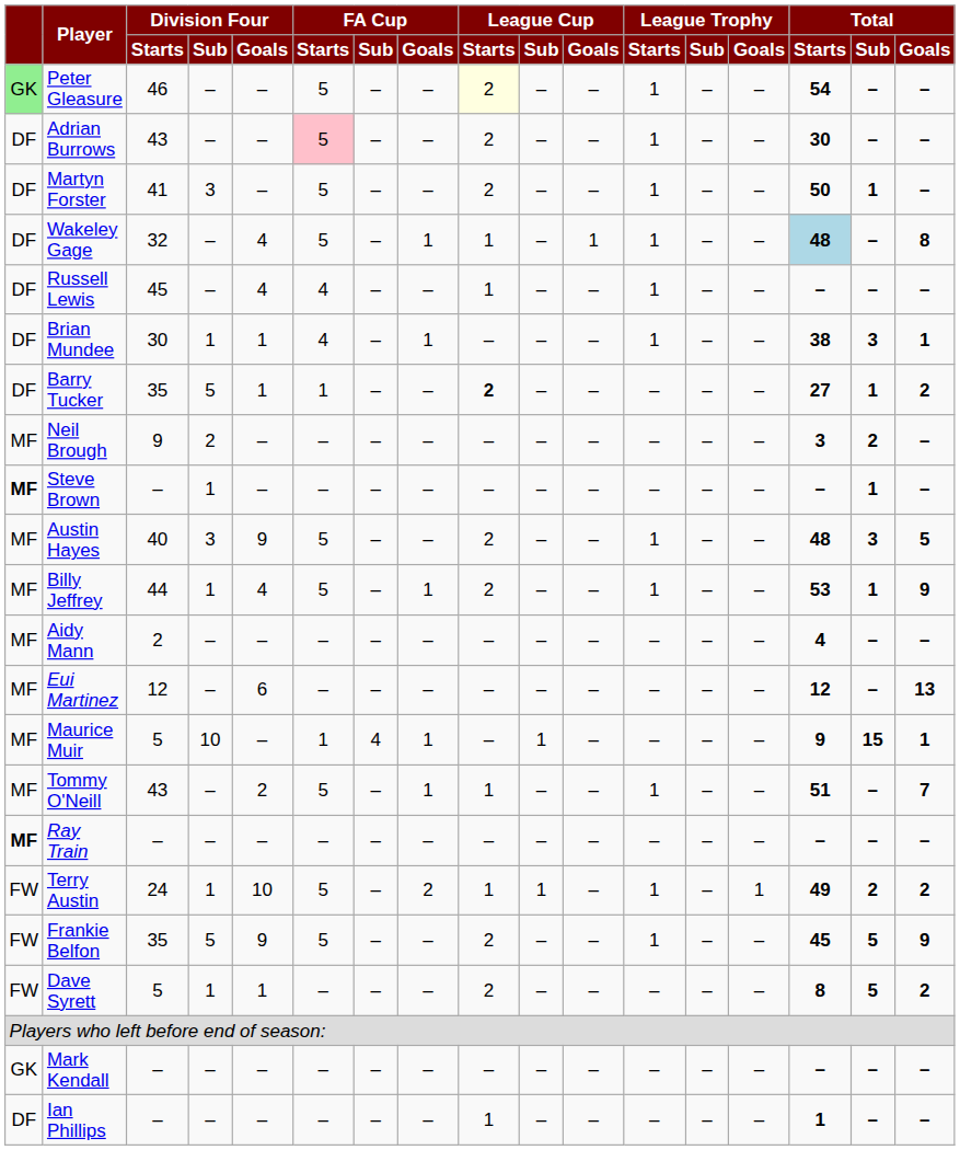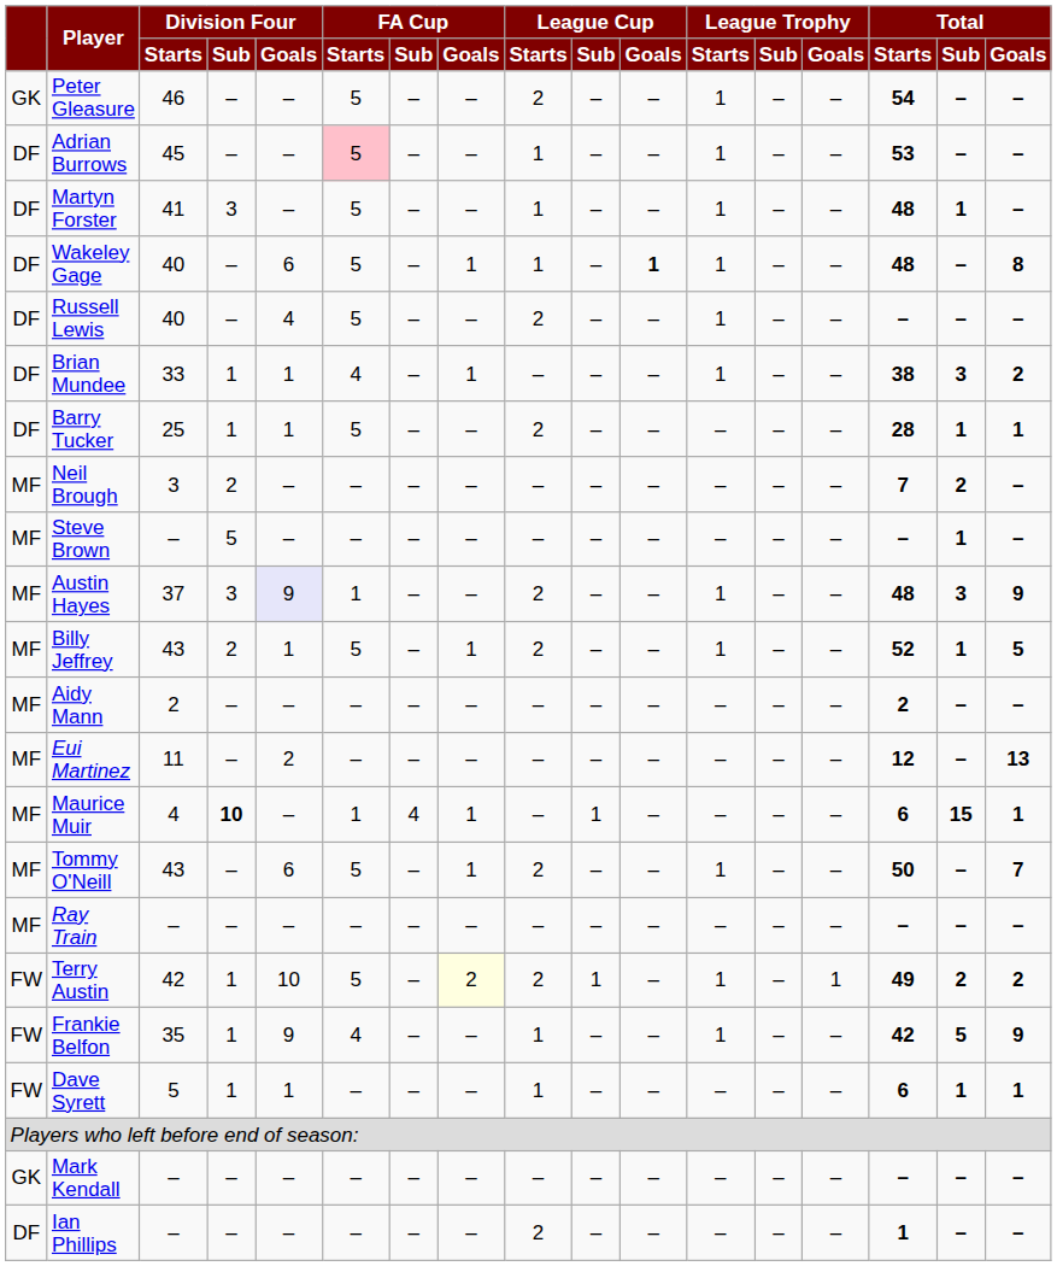Peter Gleasure | column 1: lightgreen background -> no background
Peter Gleasure | League Cup / Starts: lightyellow background -> no background
Adrian Burrows | Division Four / Starts: 43 -> 45
Adrian Burrows | League Cup / Starts: 2 -> 1
Adrian Burrows | Total / Starts: 30 -> 53
Martyn Forster | League Cup / Starts: 2 -> 1
Martyn Forster | Total / Starts: 50 -> 48
Wakeley Gage | Division Four / Starts: 32 -> 40
Wakeley Gage | Division Four / Goals: 4 -> 6
Wakeley Gage | League Cup / Goals: normal -> bold
Wakeley Gage | Total / Starts: lightblue background -> no background
Russell Lewis | Division Four / Starts: 45 -> 40
Russell Lewis | FA Cup / Starts: 4 -> 5
Russell Lewis | League Cup / Starts: 1 -> 2
Brian Mundee | Division Four / Starts: 30 -> 33
Brian Mundee | Total / Goals: 1 -> 2
Barry Tucker | Division Four / Starts: 35 -> 25
Barry Tucker | Division Four / Sub: 5 -> 1
Barry Tucker | FA Cup / Starts: 1 -> 5
Barry Tucker | League Cup / Starts: bold -> normal
Barry Tucker | Total / Starts: 27 -> 28
Barry Tucker | Total / Goals: 2 -> 1
Neil Brough | Division Four / Starts: 9 -> 3
Neil Brough | Total / Starts: 3 -> 7
Steve Brown | column 1: bold -> normal
Steve Brown | Division Four / Sub: 1 -> 5
Austin Hayes | Division Four / Starts: 40 -> 37
Austin Hayes | Division Four / Goals: no background -> lavender background
Austin Hayes | FA Cup / Starts: 5 -> 1
Austin Hayes | Total / Goals: 5 -> 9
Billy Jeffrey | Division Four / Starts: 44 -> 43
Billy Jeffrey | Division Four / Sub: 1 -> 2
Billy Jeffrey | Division Four / Goals: 4 -> 1
Billy Jeffrey | Total / Starts: 53 -> 52
Billy Jeffrey | Total / Goals: 9 -> 5
Aidy Mann | Total / Starts: 4 -> 2
Eui Martinez | Division Four / Starts: 12 -> 11
Eui Martinez | Division Four / Goals: 6 -> 2
Maurice Muir | Division Four / Starts: 5 -> 4
Maurice Muir | Division Four / Sub: normal -> bold
Maurice Muir | Total / Starts: 9 -> 6
Tommy O'Neill | Division Four / Goals: 2 -> 6
Tommy O'Neill | League Cup / Starts: 1 -> 2
Tommy O'Neill | Total / Starts: 51 -> 50
Ray Train | column 1: bold -> normal
Terry Austin | Division Four / Starts: 24 -> 42
Terry Austin | FA Cup / Goals: no background -> lightyellow background
Terry Austin | League Cup / Starts: 1 -> 2
Frankie Belfon | Division Four / Sub: 5 -> 1
Frankie Belfon | FA Cup / Starts: 5 -> 4
Frankie Belfon | League Cup / Starts: 2 -> 1
Frankie Belfon | Total / Starts: 45 -> 42
Dave Syrett | League Cup / Starts: 2 -> 1
Dave Syrett | Total / Starts: 8 -> 6
Dave Syrett | Total / Sub: 5 -> 1
Dave Syrett | Total / Goals: 2 -> 1
Ian Phillips | League Cup / Starts: 1 -> 2
